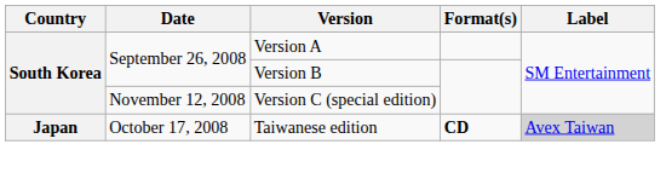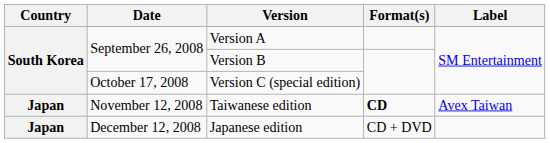Version C (special edition) | Date: November 12, 2008 -> October 17, 2008
Taiwanese edition | Date: October 17, 2008 -> November 12, 2008
Taiwanese edition | Label: lightgrey background -> no background
+ row: Japan | December 12, 2008 | Japanese edition | CD + DVD
